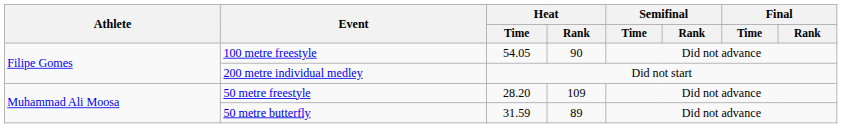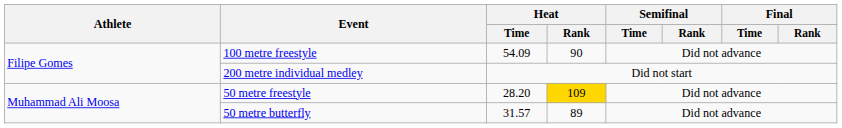100 metre freestyle | Heat / Time: 54.05 -> 54.09
50 metre freestyle | Heat / Rank: no background -> gold background
50 metre butterfly | Heat / Time: 31.59 -> 31.57
